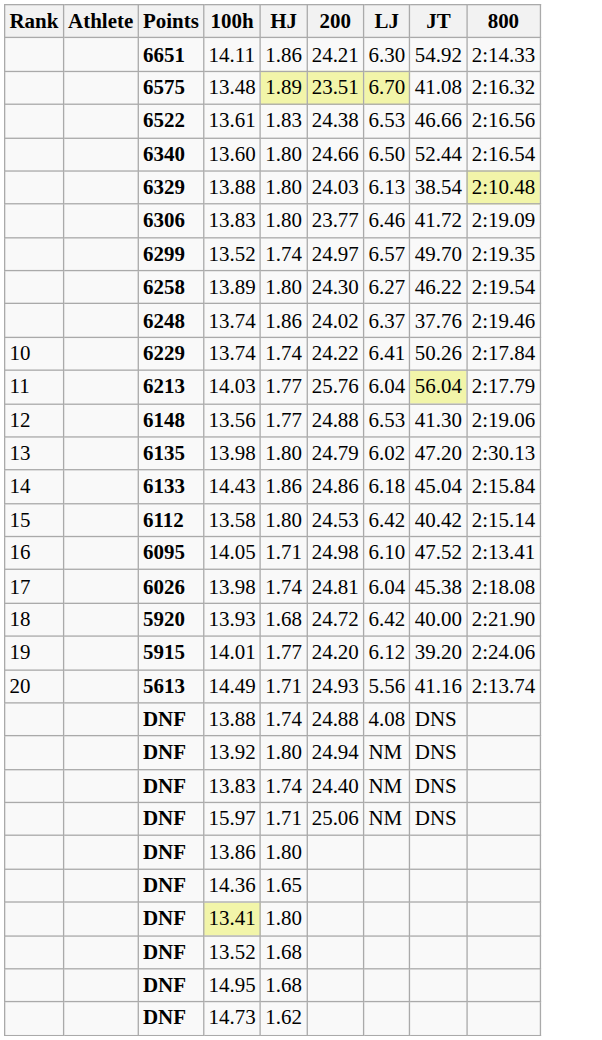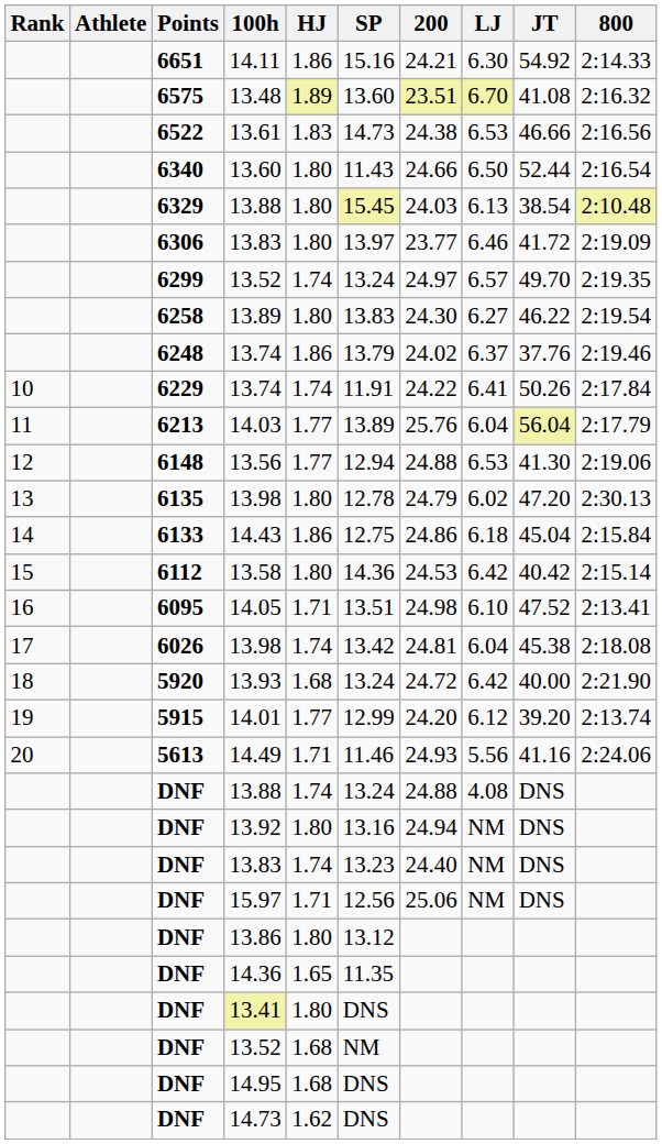+ column: SP | 15.16 | 13.60 | 14.73 | 11.43 | 15.45 | 13.97 | 13.24 | 13.83 | 13.79 | 11.91 | 13.89 | 12.94 | 12.78 | 12.75 | 14.36 | 13.51 | 13.42 | 13.24 | 12.99 | 11.46 | 13.24 | 13.16 | 13.23 | 12.56 | 13.12 | 11.35 | DNS | NM | DNS | DNS
14.01 | 800: 2:24.06 -> 2:13.74
14.49 | 800: 2:13.74 -> 2:24.06
